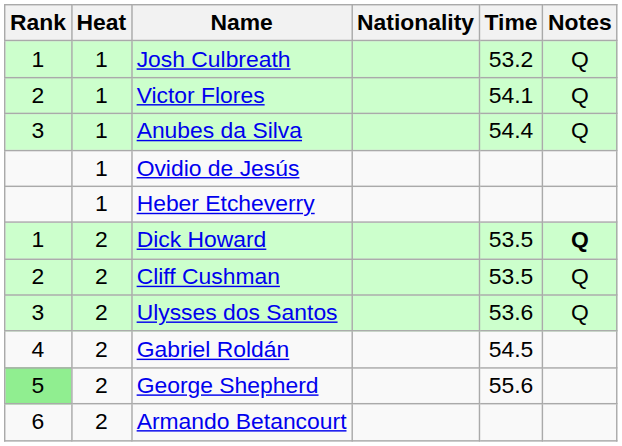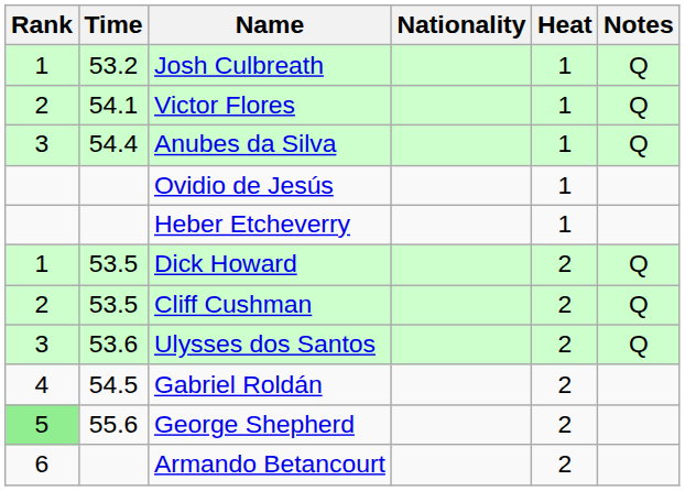columns swapped: Heat <-> Time
Dick Howard | Notes: bold -> normal
